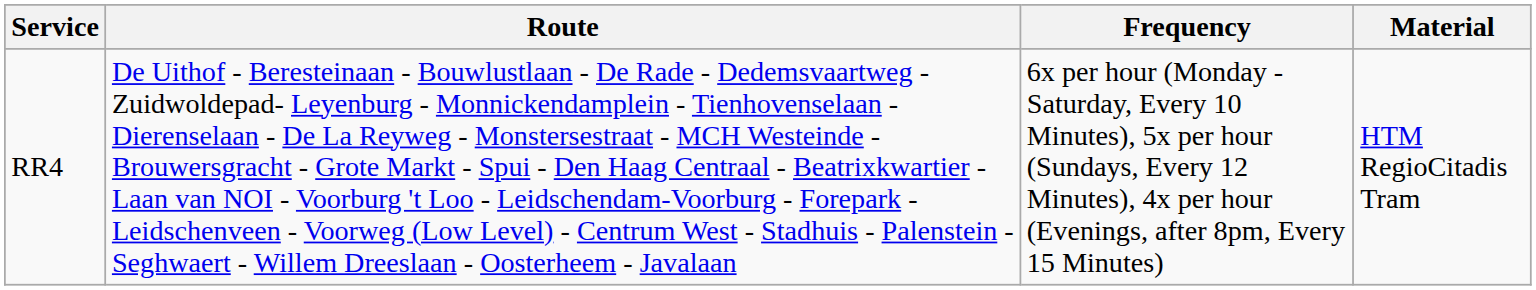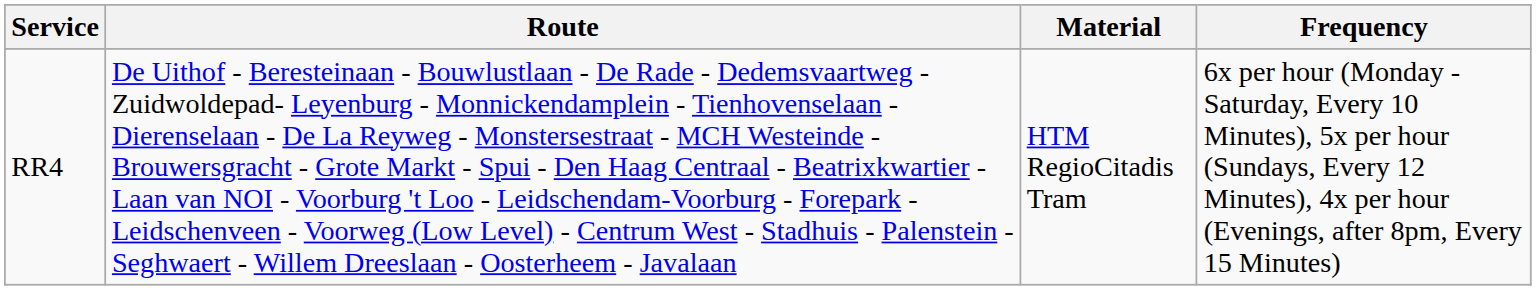columns swapped: Material <-> Frequency
